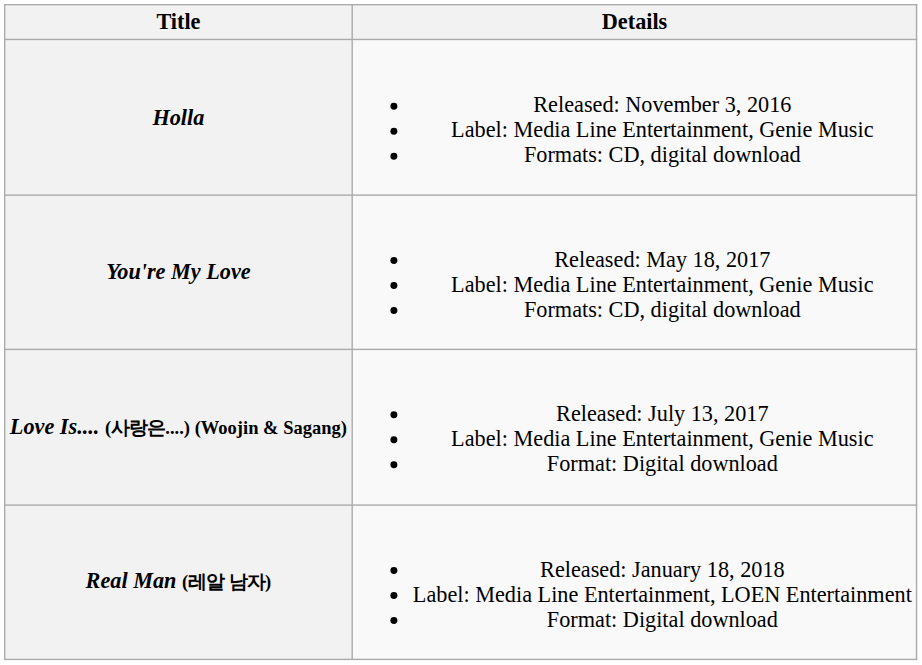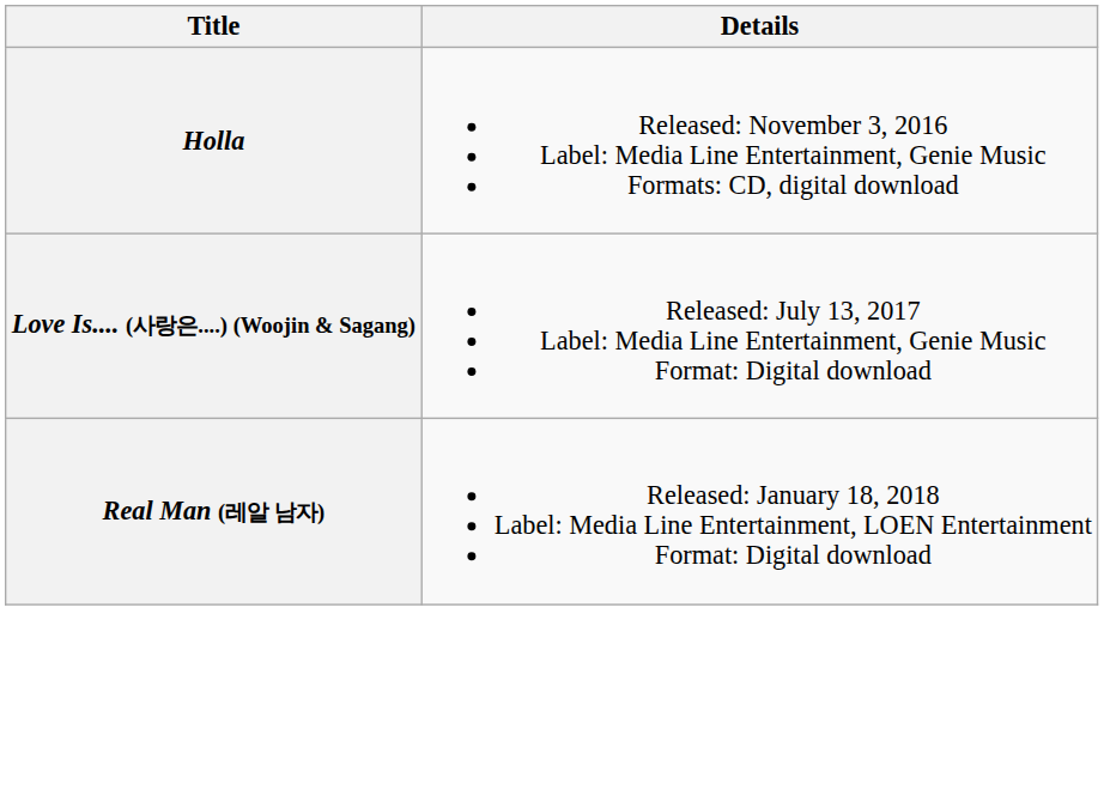- row: You're My Love | Released: May 18, 2017 Label: Media Line Entertainment, Genie Music Formats: CD, digital download
